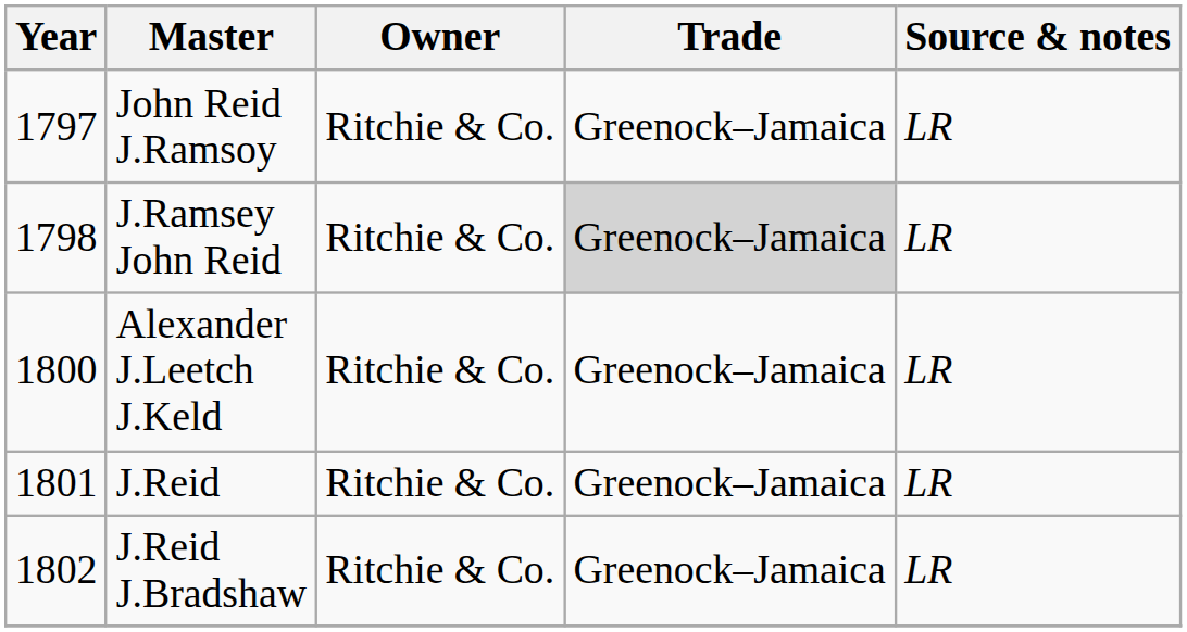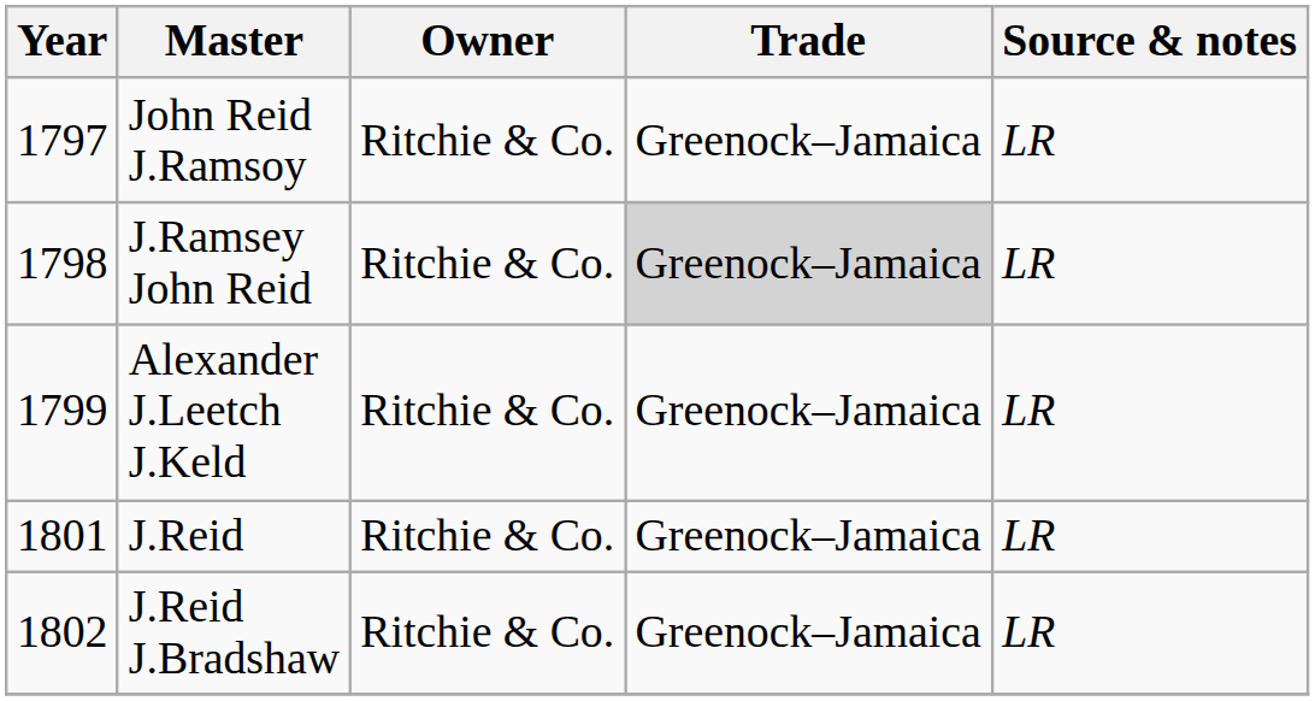Alexander J.Leetch J.Keld | Year: 1800 -> 1799
